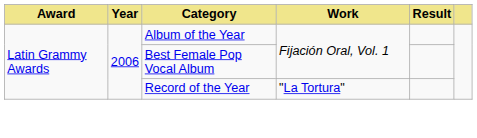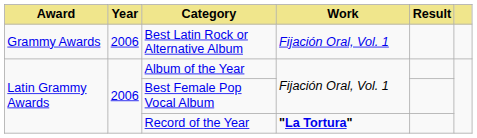+ row: Grammy Awards | 2006 | Best Latin Rock or Alternative Album | Fijación Oral, Vol. 1
Record of the Year | Work: normal -> bold
